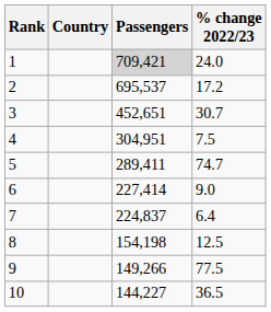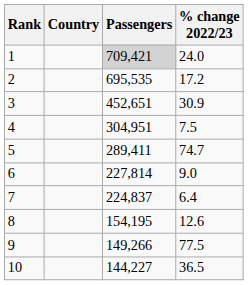2 | Passengers: 695,537 -> 695,535
3 | % change 2022/23: 30.7 -> 30.9
6 | Passengers: 227,414 -> 227,814
8 | Passengers: 154,198 -> 154,195
8 | % change 2022/23: 12.5 -> 12.6
